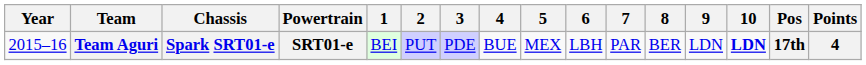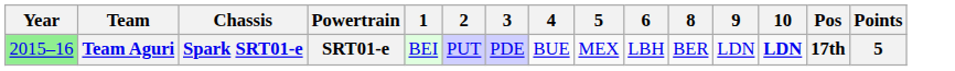- column: 7 | PAR
Team Aguri | Year: no background -> lightgreen background
Team Aguri | Points: 4 -> 5
